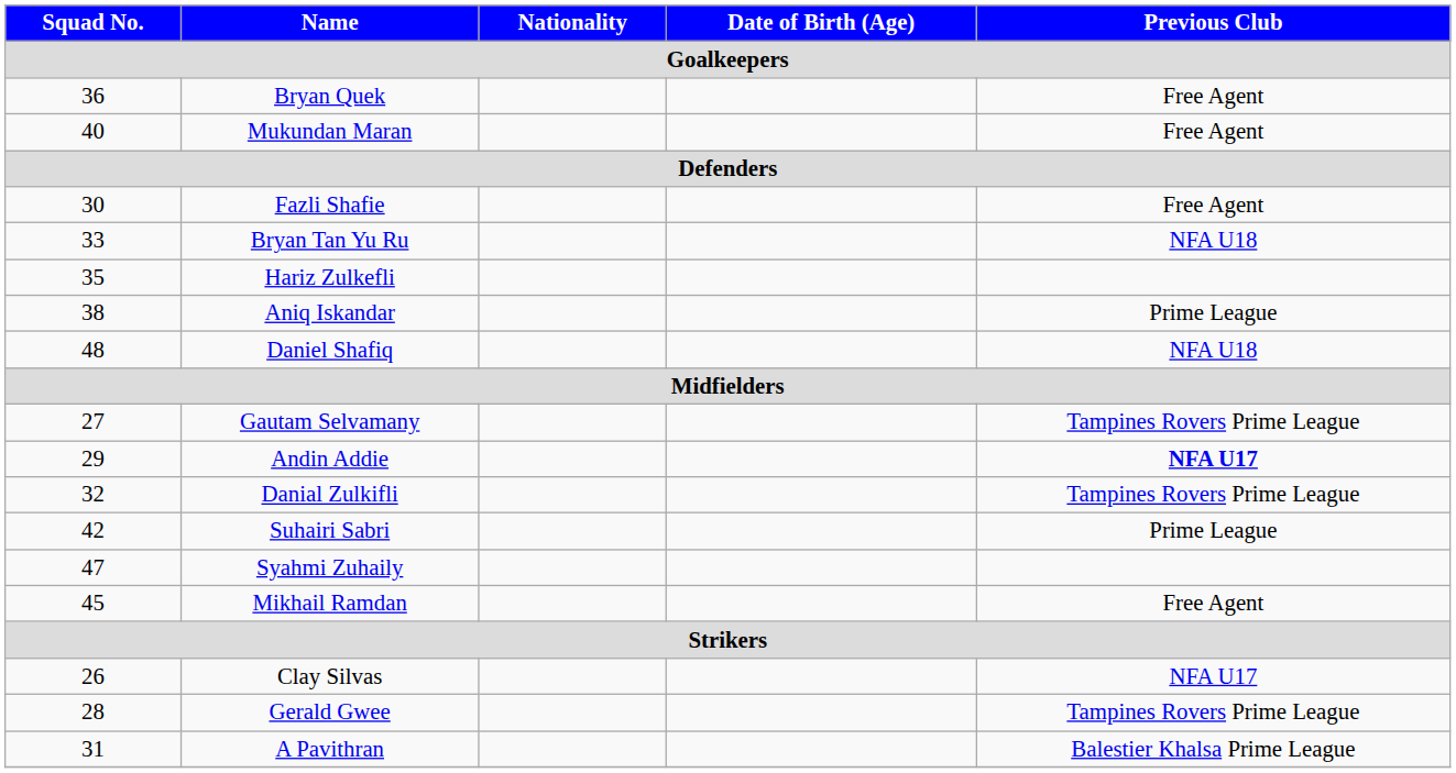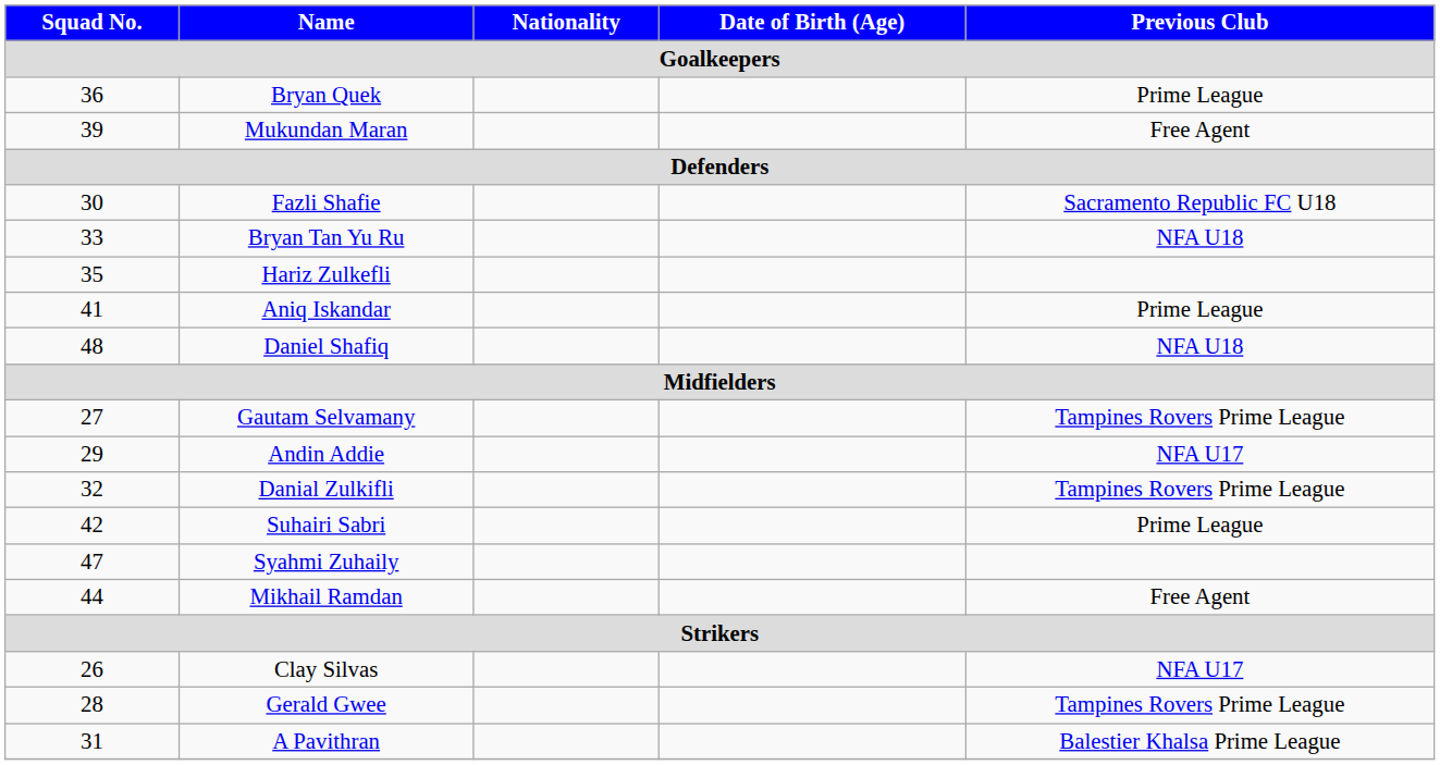Bryan Quek | Previous Club: Free Agent -> Prime League
Mukundan Maran | Squad No.: 40 -> 39
Fazli Shafie | Previous Club: Free Agent -> Sacramento Republic FC U18
Aniq Iskandar | Squad No.: 38 -> 41
Andin Addie | Previous Club: bold -> normal
Mikhail Ramdan | Squad No.: 45 -> 44
